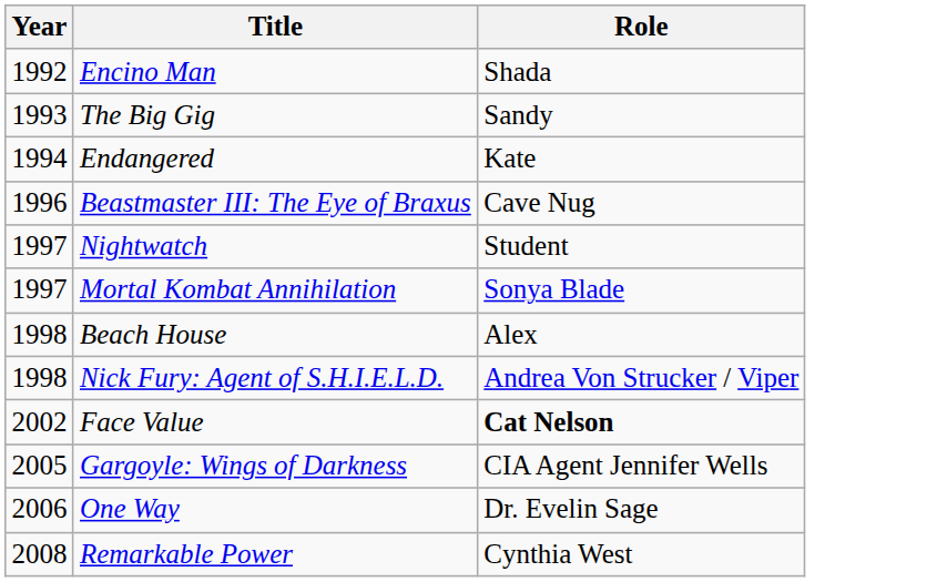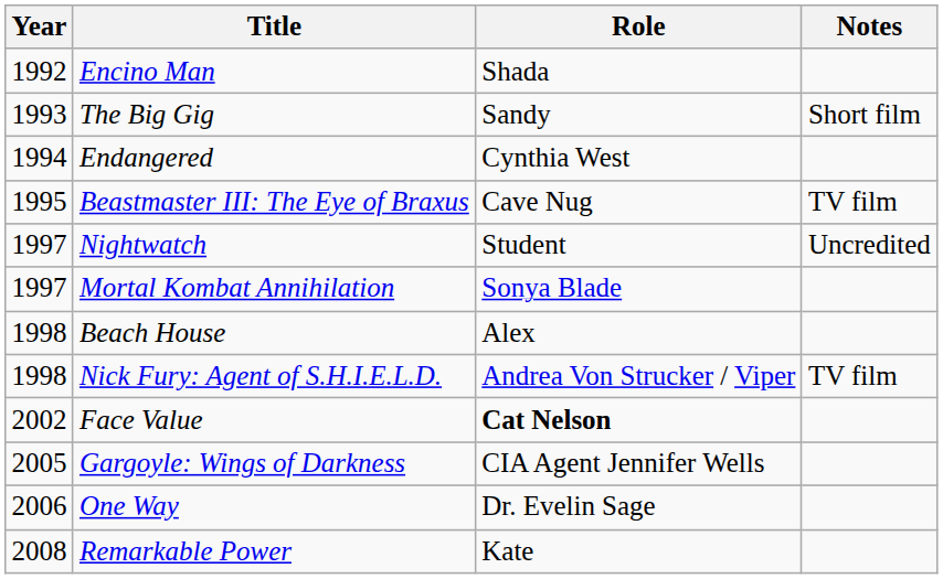+ column: Notes | Short film | TV film | Uncredited | TV film
Endangered | Role: Kate -> Cynthia West
Beastmaster III: The Eye of Braxus | Year: 1996 -> 1995
Remarkable Power | Role: Cynthia West -> Kate
